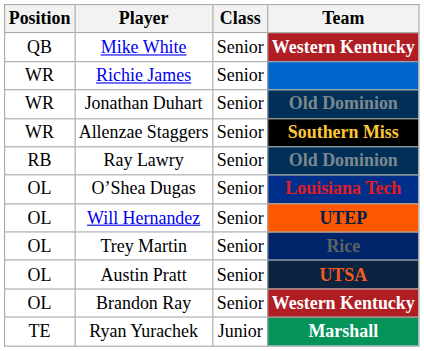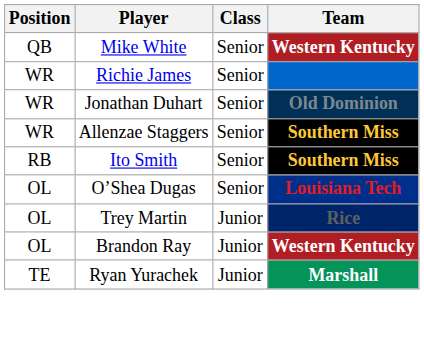- row: RB | Ray Lawry | Senior | Old Dominion
+ row: RB | Ito Smith | Senior | Southern Miss
- row: OL | Will Hernandez | Senior | UTEP
Trey Martin | Class: Senior -> Junior
- row: OL | Austin Pratt | Senior | UTSA
Brandon Ray | Class: Senior -> Junior
